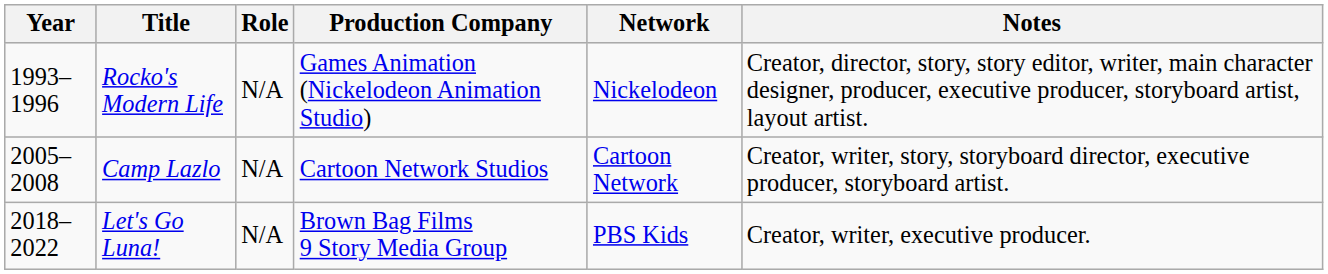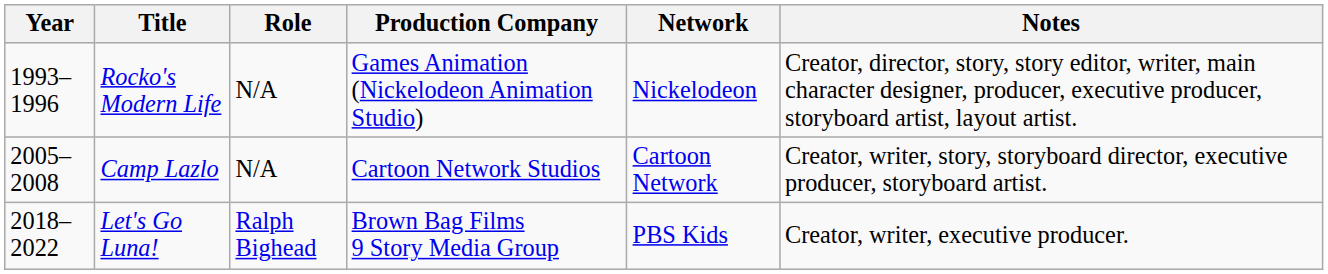Let's Go Luna! | Role: N/A -> Ralph Bighead
